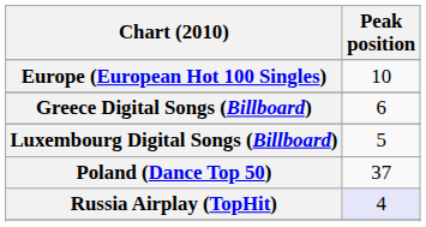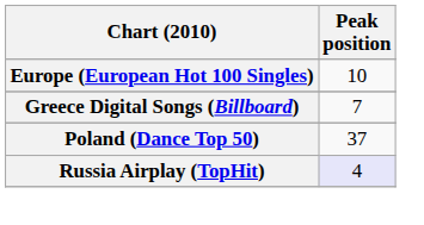Greece Digital Songs (Billboard) | Peak position: 6 -> 7
- row: Luxembourg Digital Songs (Billboard) | 5
